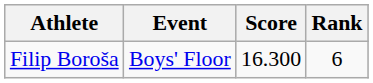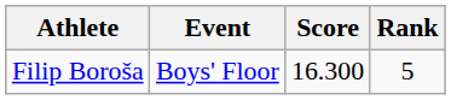Filip Boroša | Rank: 6 -> 5
